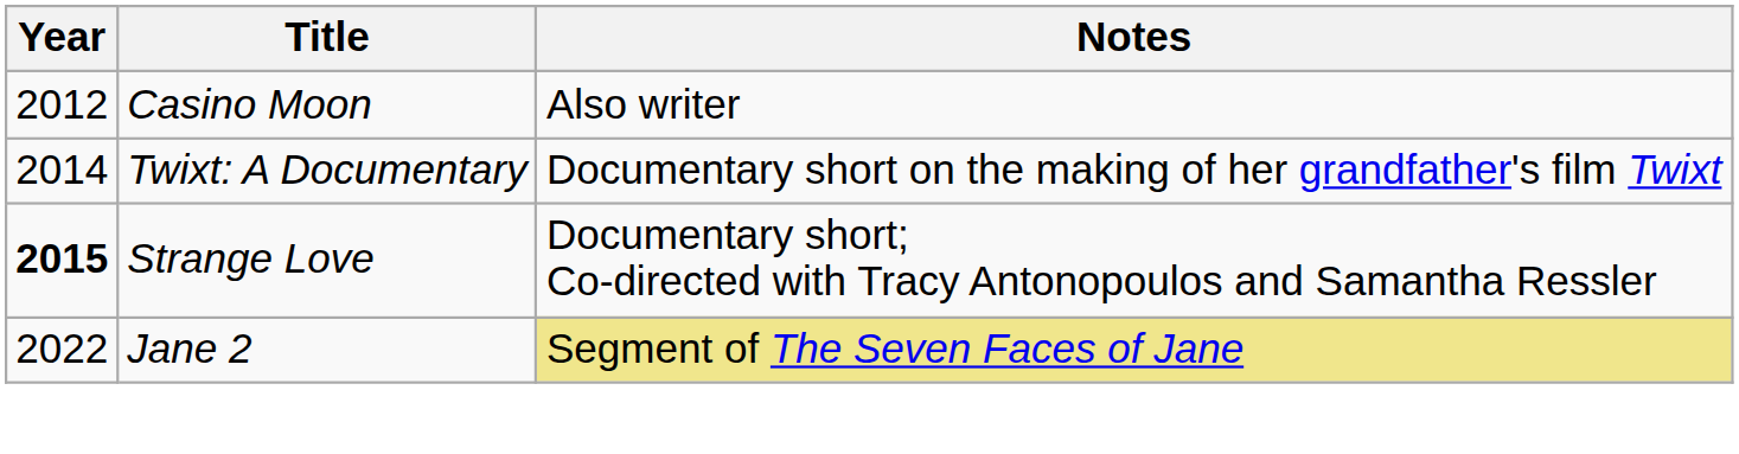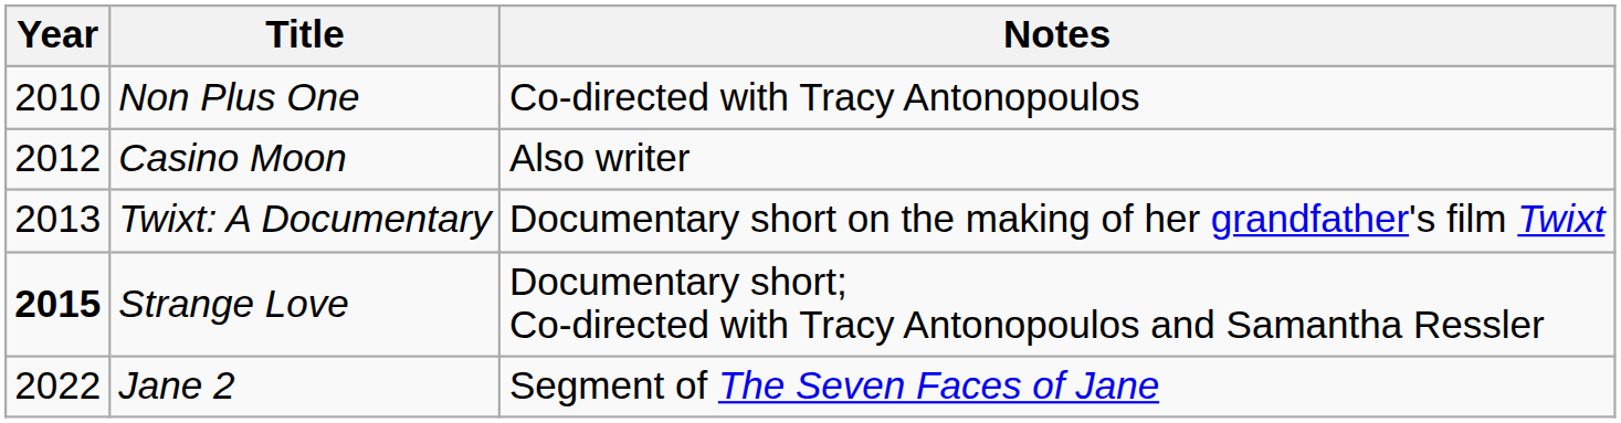+ row: 2010 | Non Plus One | Co-directed with Tracy Antonopoulos
Twixt: A Documentary | Year: 2014 -> 2013
Jane 2 | Notes: khaki background -> no background
